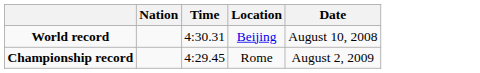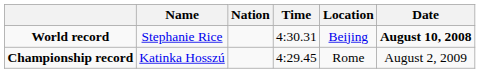+ column: Name | Stephanie Rice | Katinka Hosszú
World record | Date: normal -> bold
